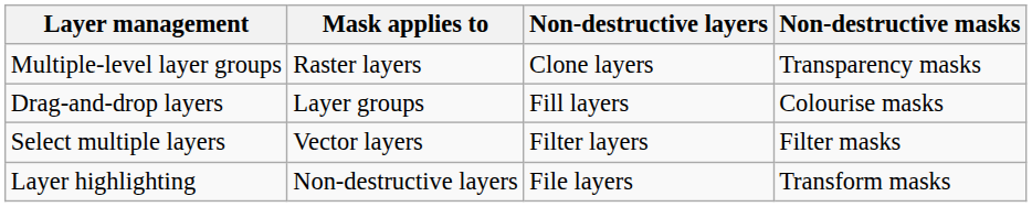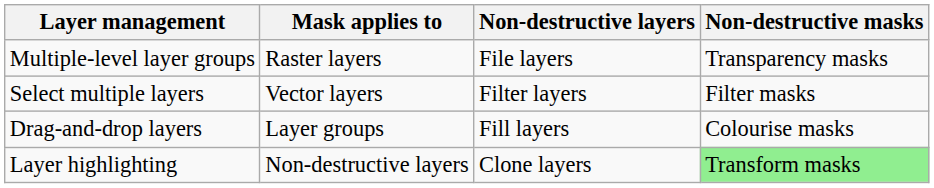Multiple-level layer groups | Non-destructive layers: Clone layers -> File layers
rows swapped: Select multiple layers <-> Drag-and-drop layers
Layer highlighting | Non-destructive layers: File layers -> Clone layers
Layer highlighting | Non-destructive masks: no background -> lightgreen background
